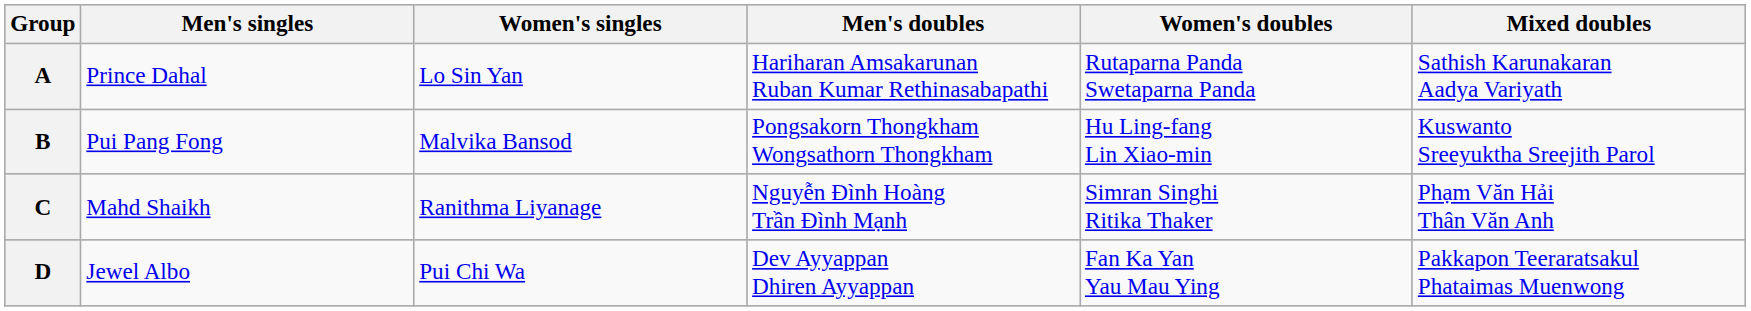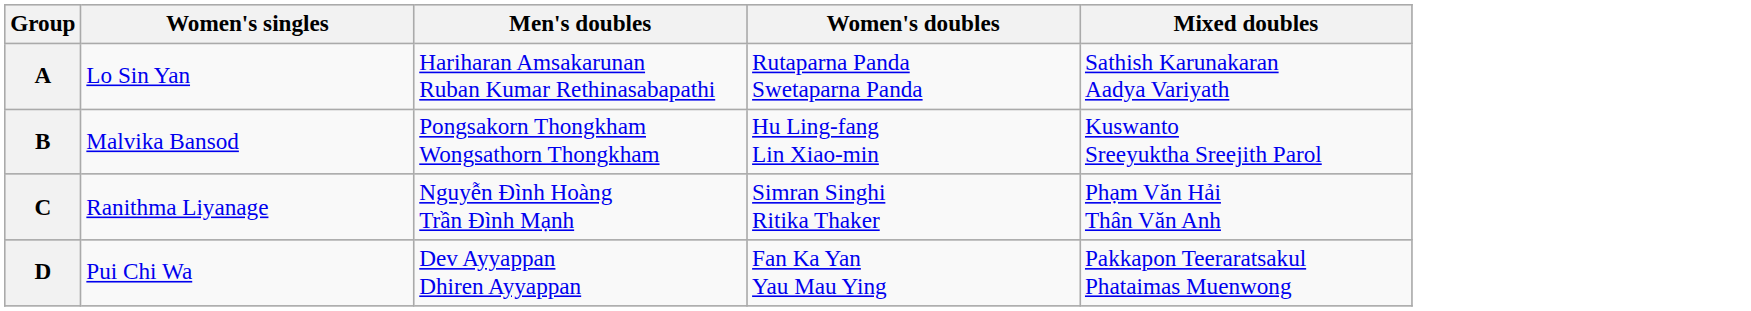- column: Men's singles | Prince Dahal | Pui Pang Fong | Mahd Shaikh | Jewel Albo
